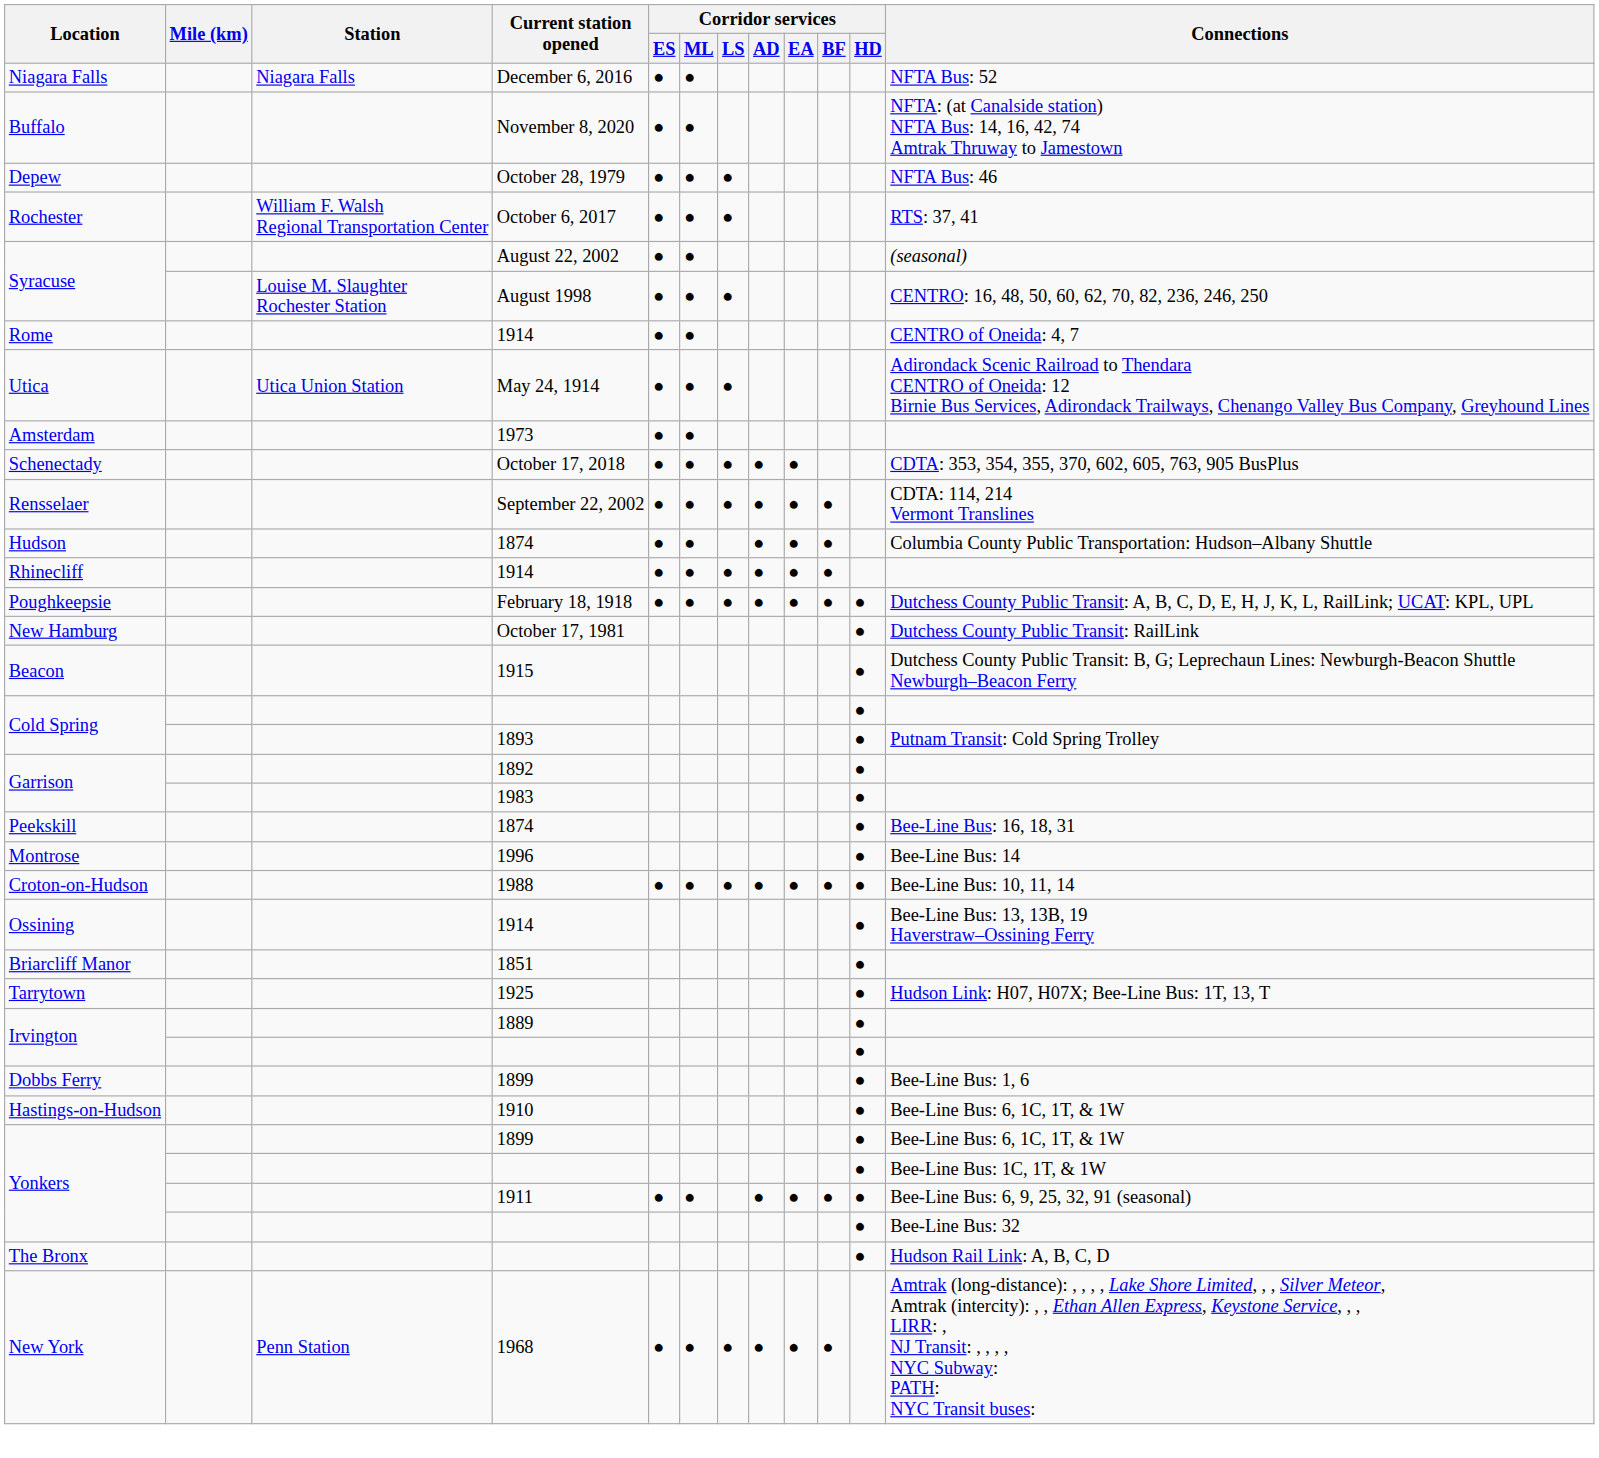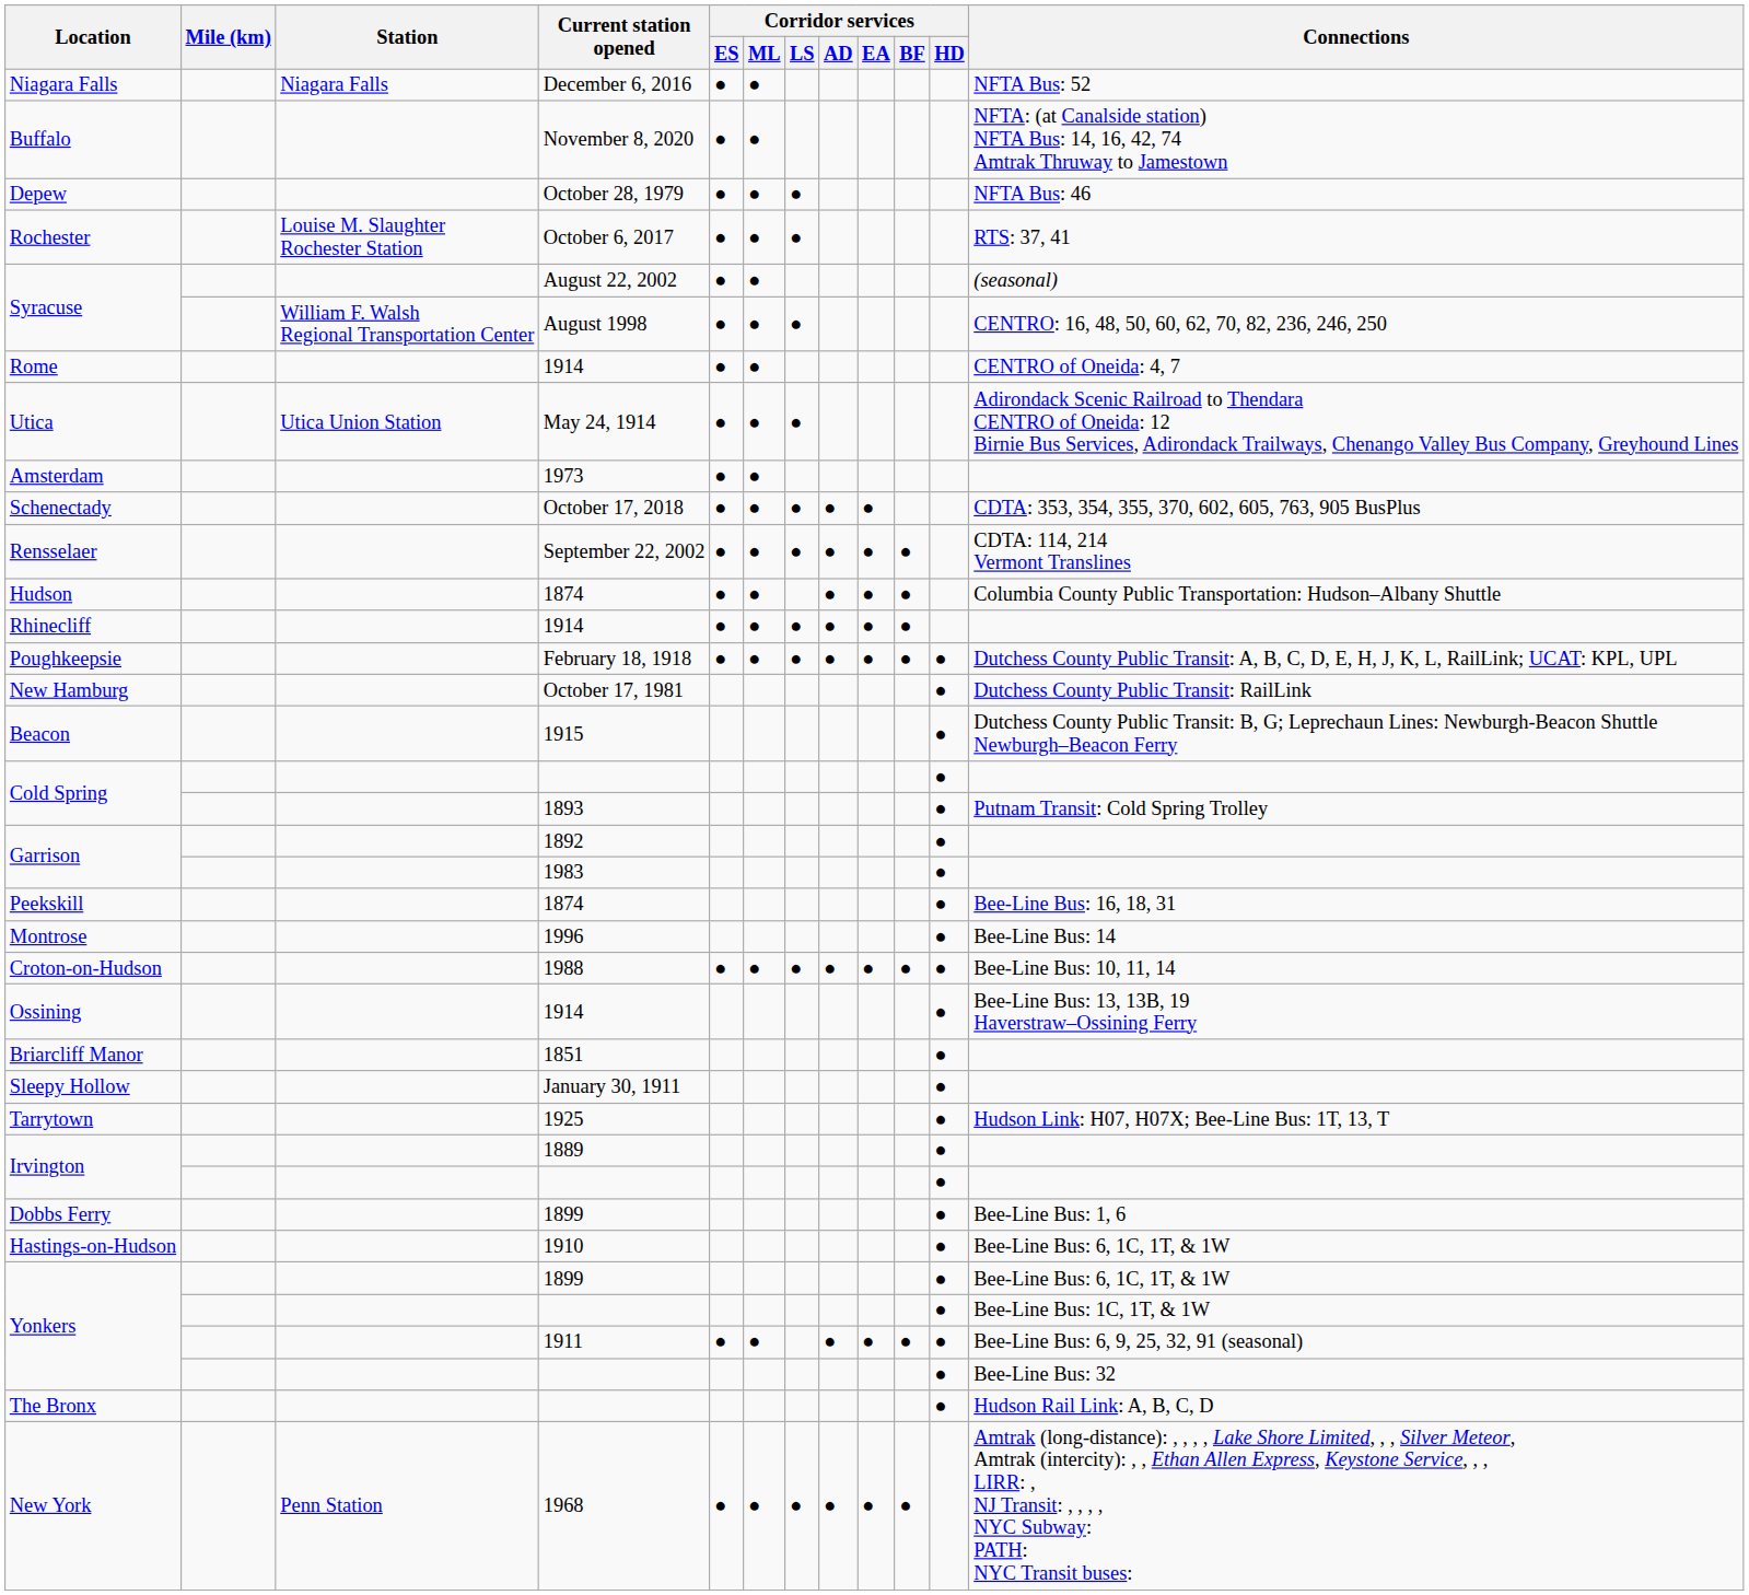Rochester | Station: William F. Walsh Regional Transportation Center -> Louise M. Slaughter Rochester Station
Syracuse / August 1998 | Station: Louise M. Slaughter Rochester Station -> William F. Walsh Regional Transportation Center
+ row: Sleepy Hollow | January 30, 1911 | ●
